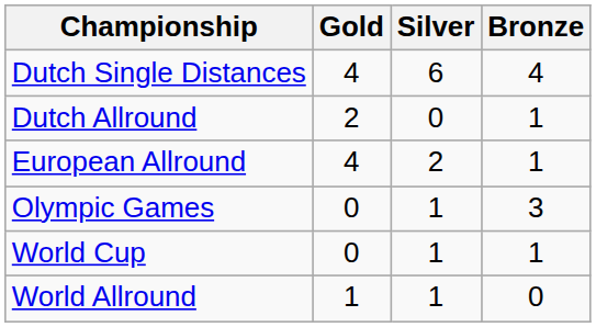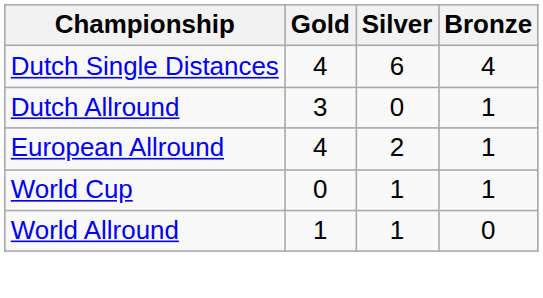Dutch Allround | Gold: 2 -> 3
- row: Olympic Games | 0 | 1 | 3
